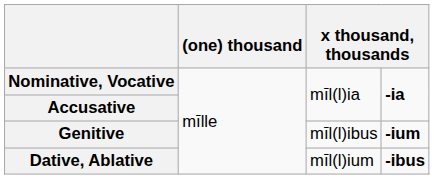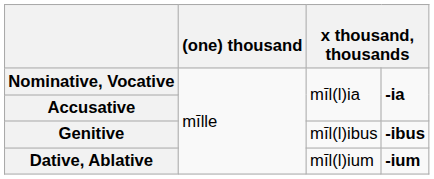Genitive | column 4: -ium -> -ibus
Dative, Ablative | column 4: -ibus -> -ium
